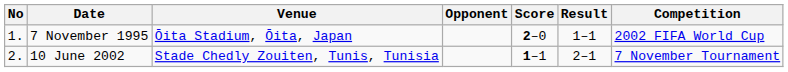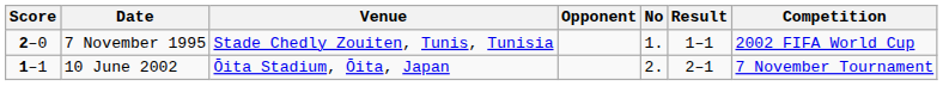columns swapped: No <-> Score
7 November 1995 | Venue: Ōita Stadium, Ōita, Japan -> Stade Chedly Zouiten, Tunis, Tunisia
10 June 2002 | Venue: Stade Chedly Zouiten, Tunis, Tunisia -> Ōita Stadium, Ōita, Japan
